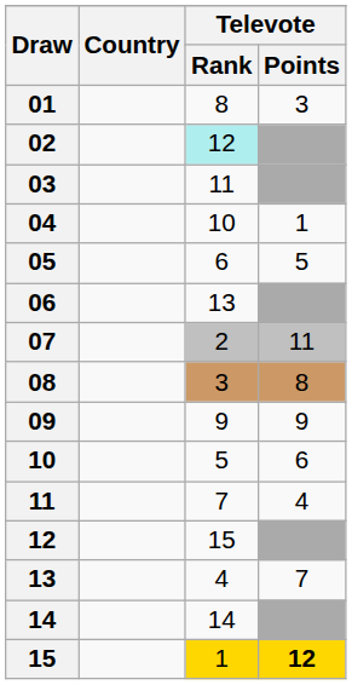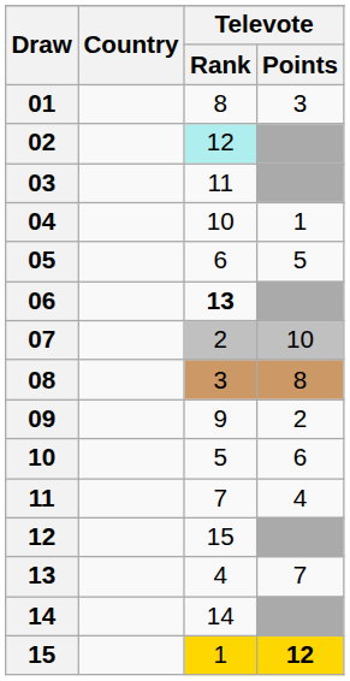06 | Televote / Rank: normal -> bold
07 | Televote / Points: 11 -> 10
09 | Televote / Points: 9 -> 2
